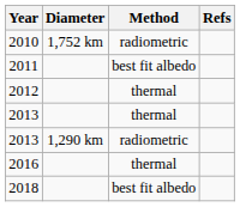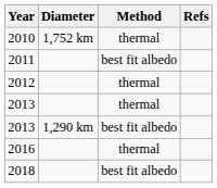2010 | Method: radiometric -> thermal
2013 / 1,290 km | Method: radiometric -> best fit albedo
